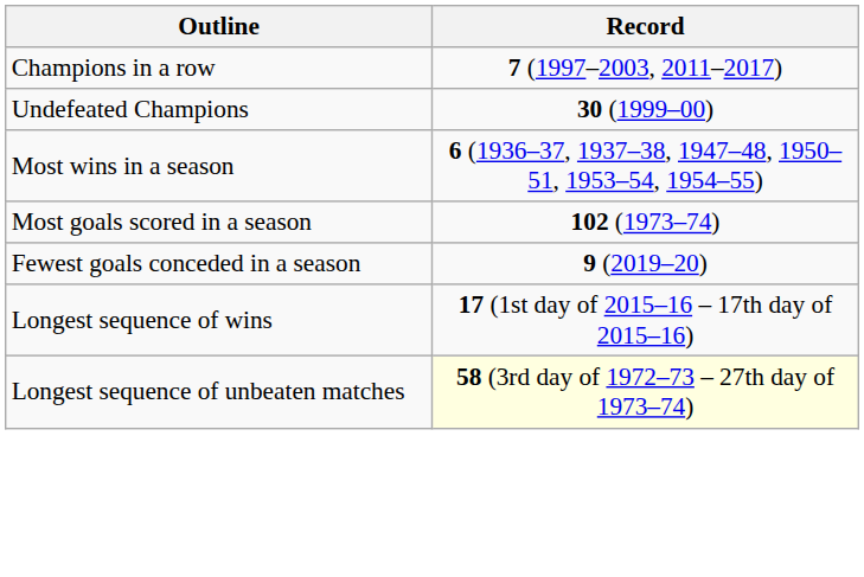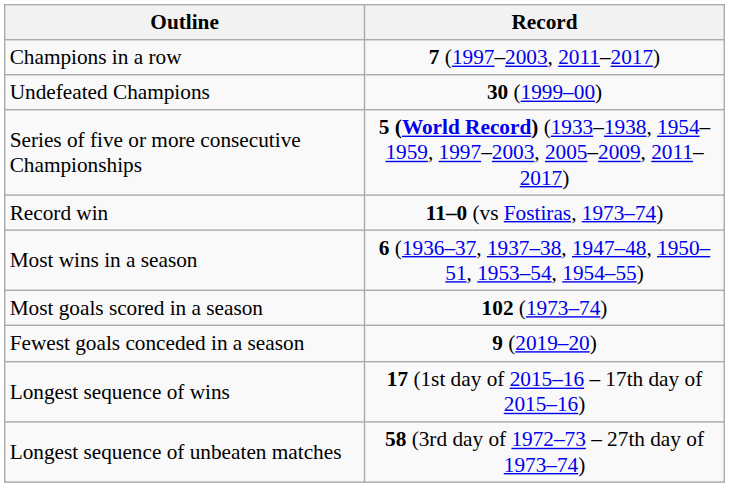+ row: Series of five or more consecutive Championships | 5 (World Record) (1933–1938, 1954–1959, 1997–2003, 2005–2009, 2011–2017)
+ row: Record win | 11–0 (vs Fostiras, 1973–74)
Longest sequence of unbeaten matches | Record: lightyellow background -> no background
